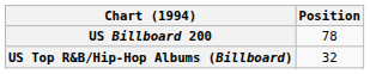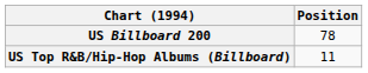US Top R&B/Hip-Hop Albums (Billboard) | Position: 32 -> 11
